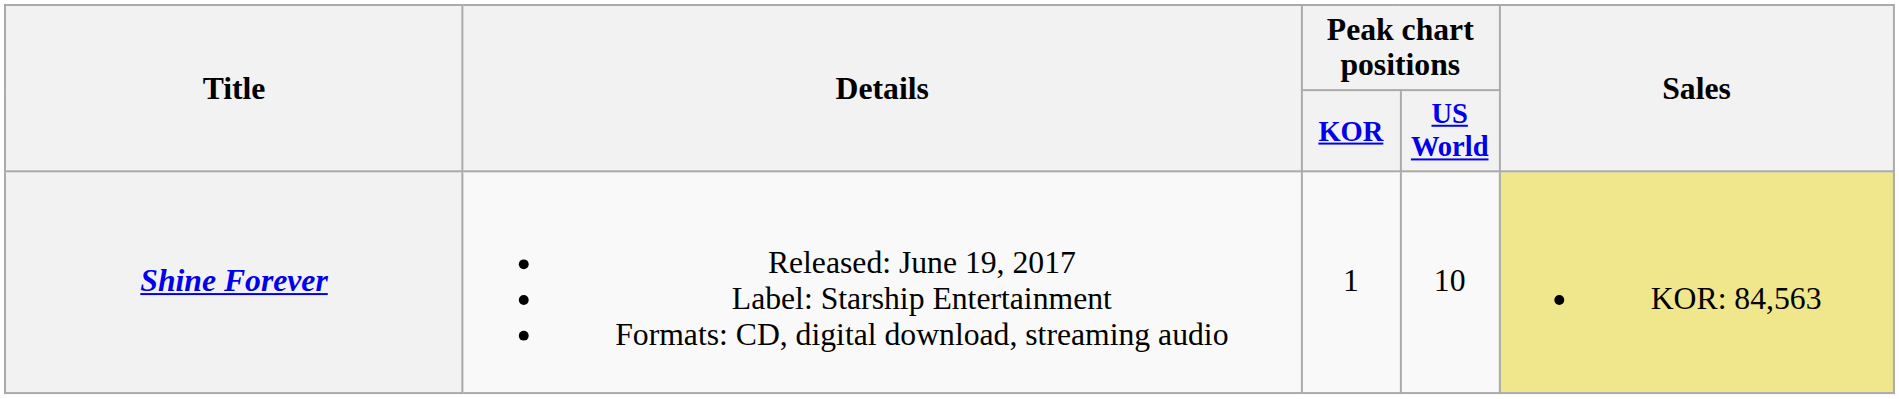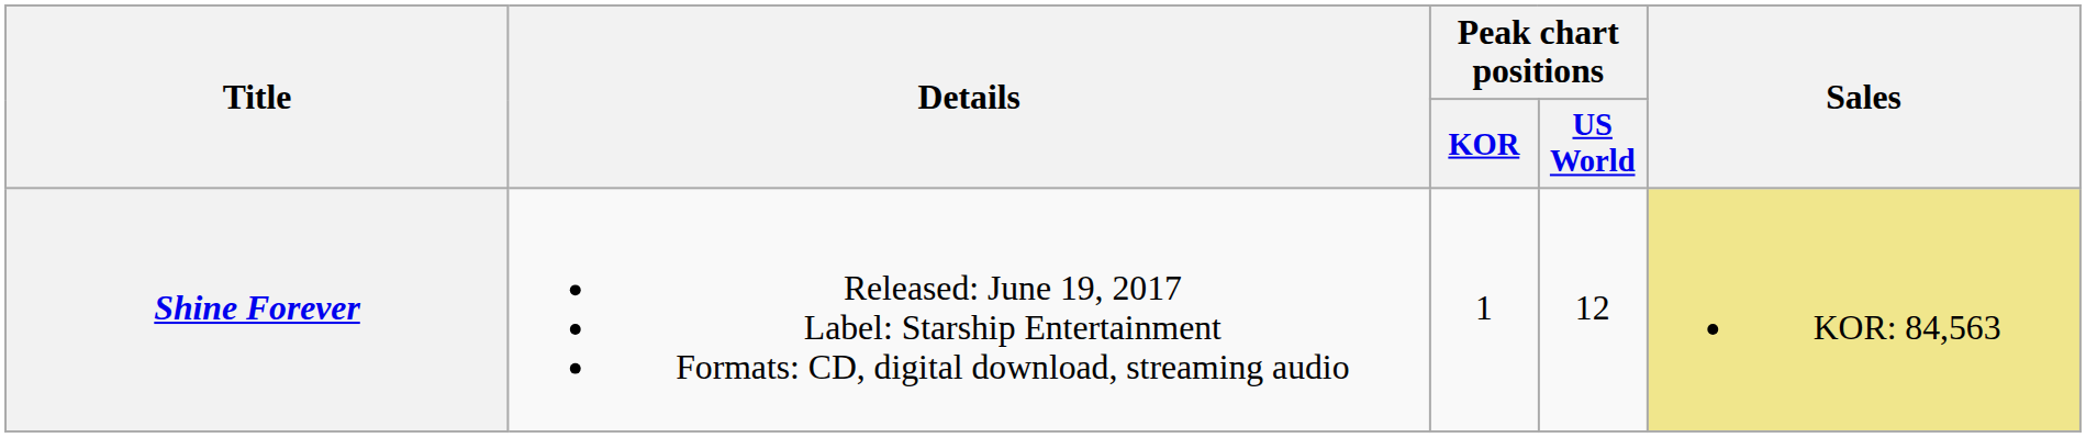Shine Forever | Peak chart positions / US World: 10 -> 12
